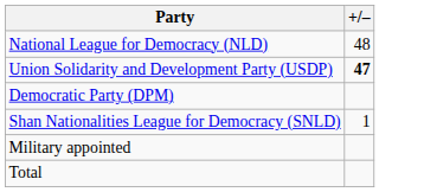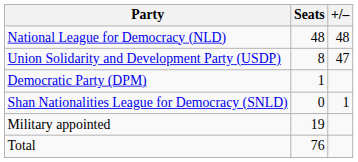+ column: Seats | 48 | 8 | 1 | 0 | 19 | 76
Union Solidarity and Development Party (USDP) | +/–: bold -> normal
